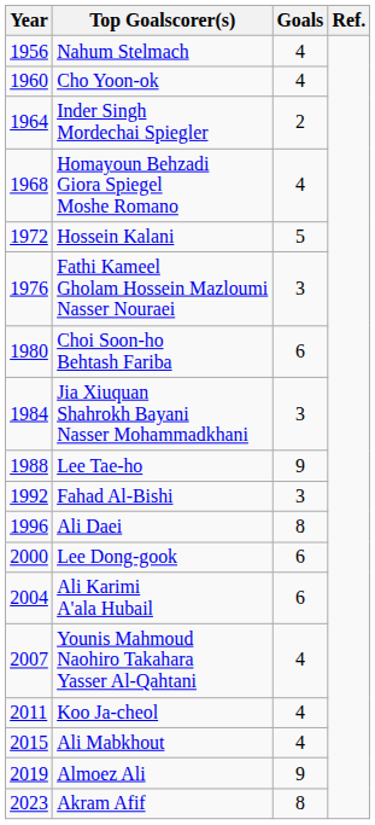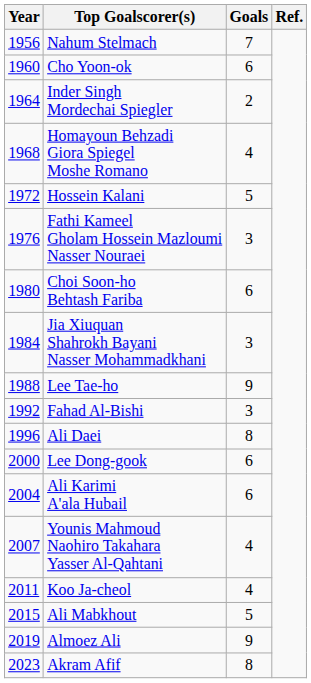Nahum Stelmach | Goals: 4 -> 7
Cho Yoon-ok | Goals: 4 -> 6
Ali Mabkhout | Goals: 4 -> 5
